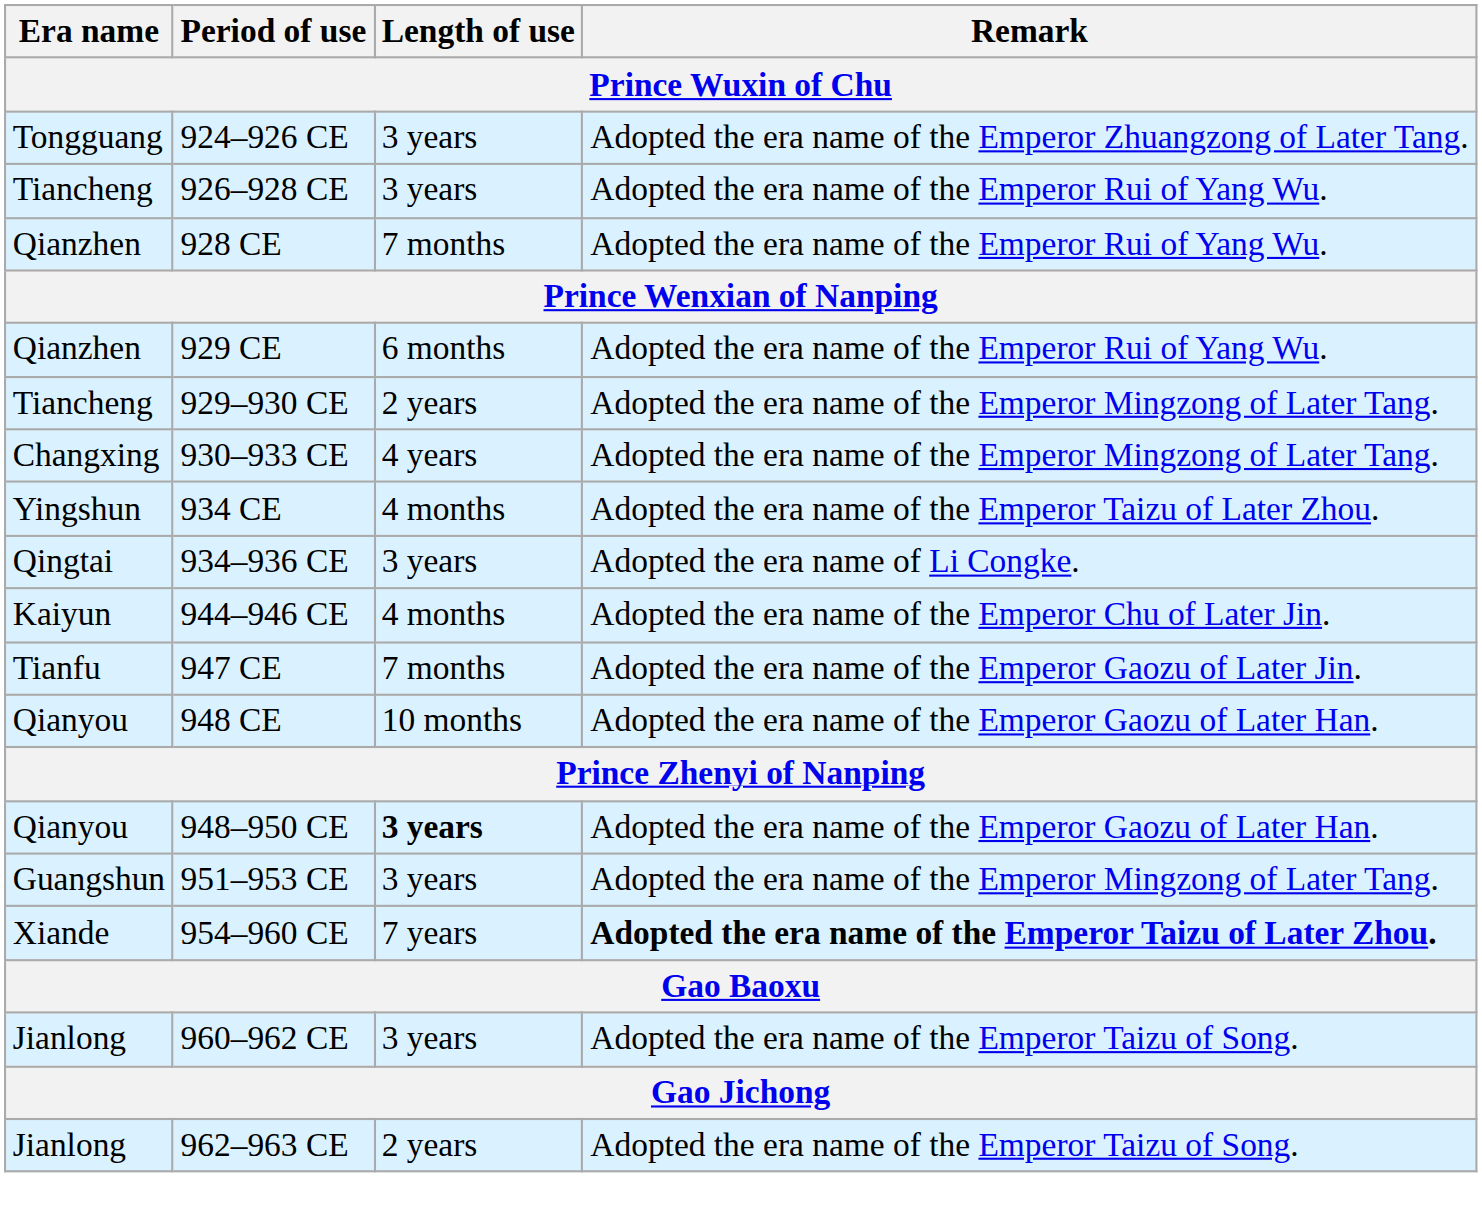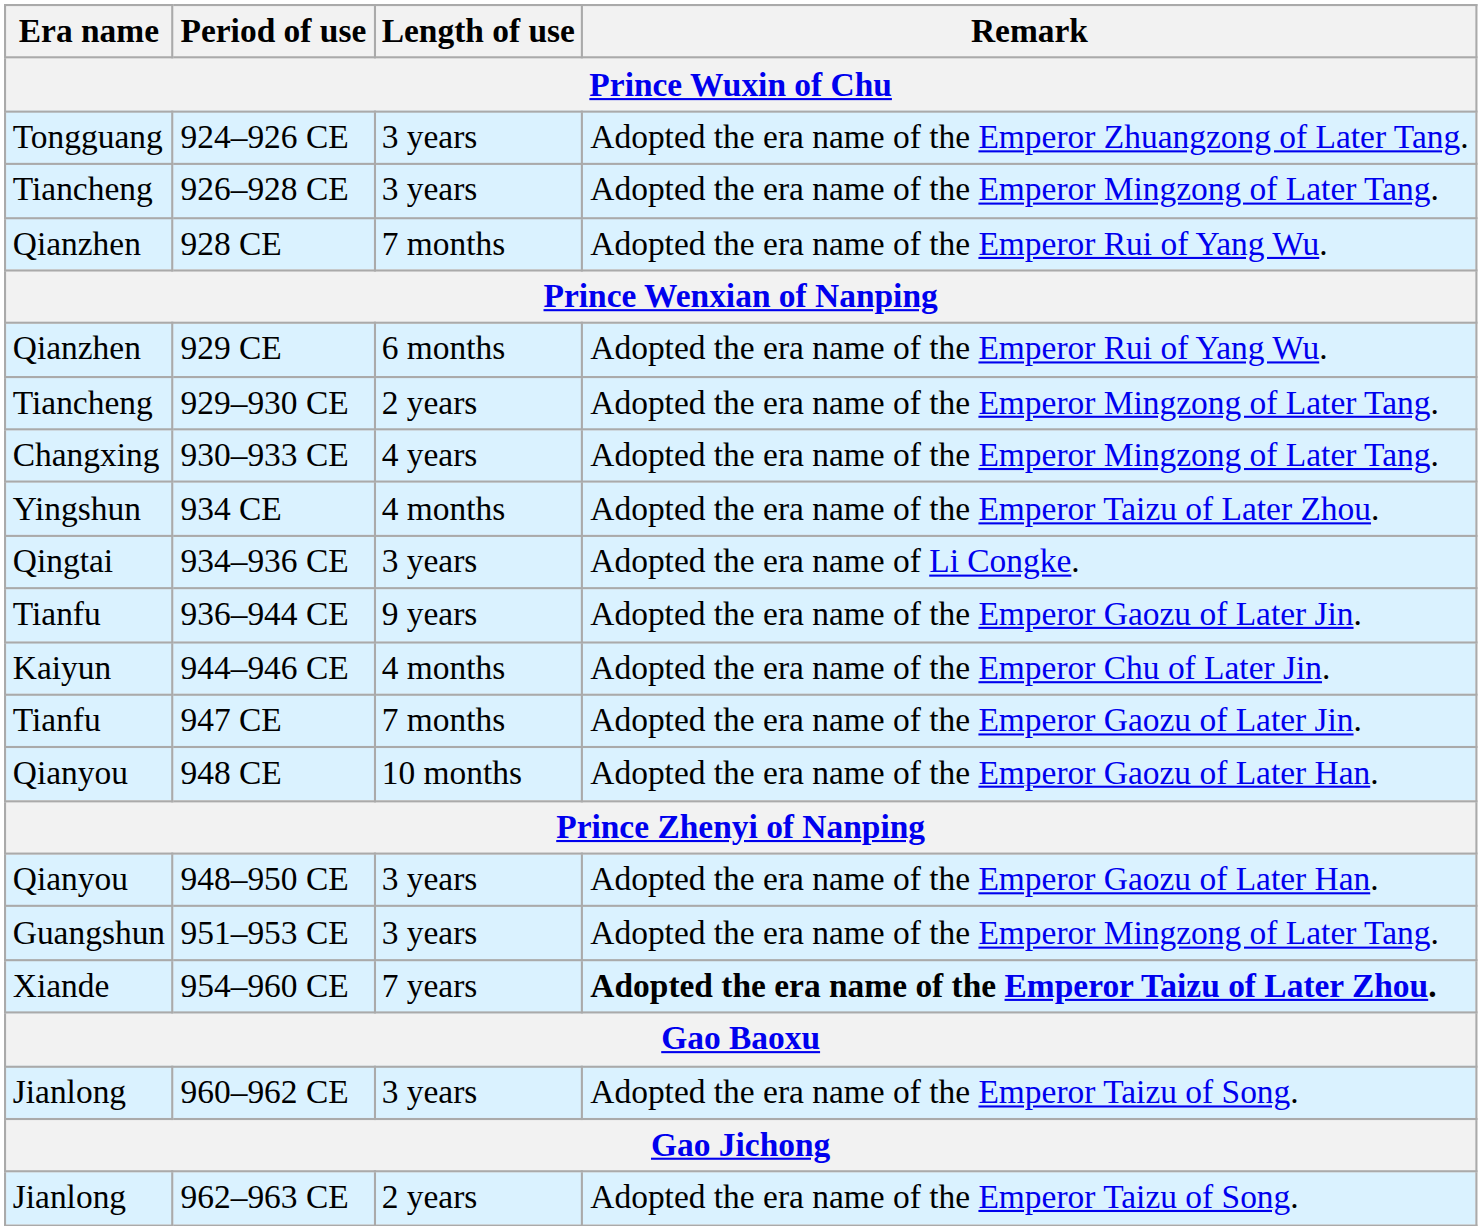926–928 CE | Remark: Adopted the era name of the Emperor Rui of Yang Wu. -> Adopted the era name of the Emperor Mingzong of Later Tang.
+ row: Tianfu | 936–944 CE | 9 years | Adopted the era name of the Emperor Gaozu of Later Jin.
948–950 CE | Length of use: bold -> normal
